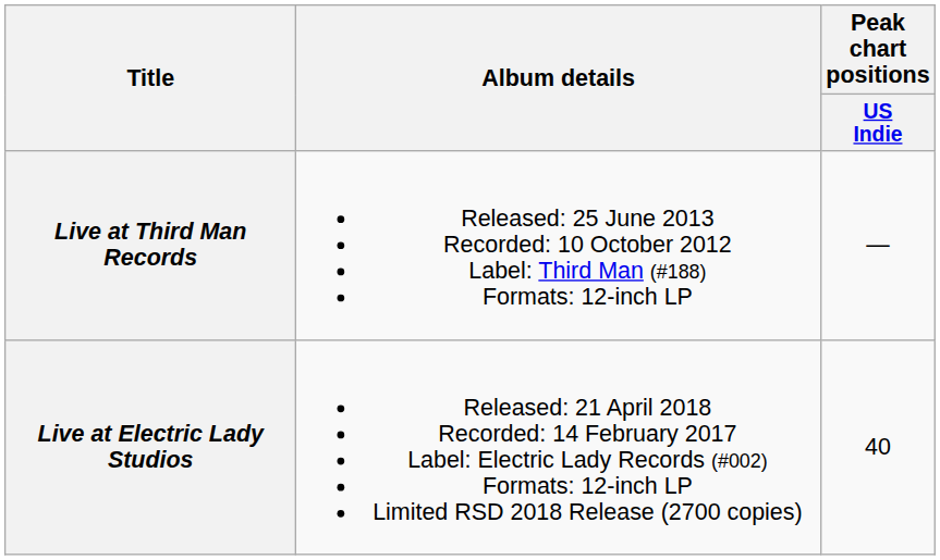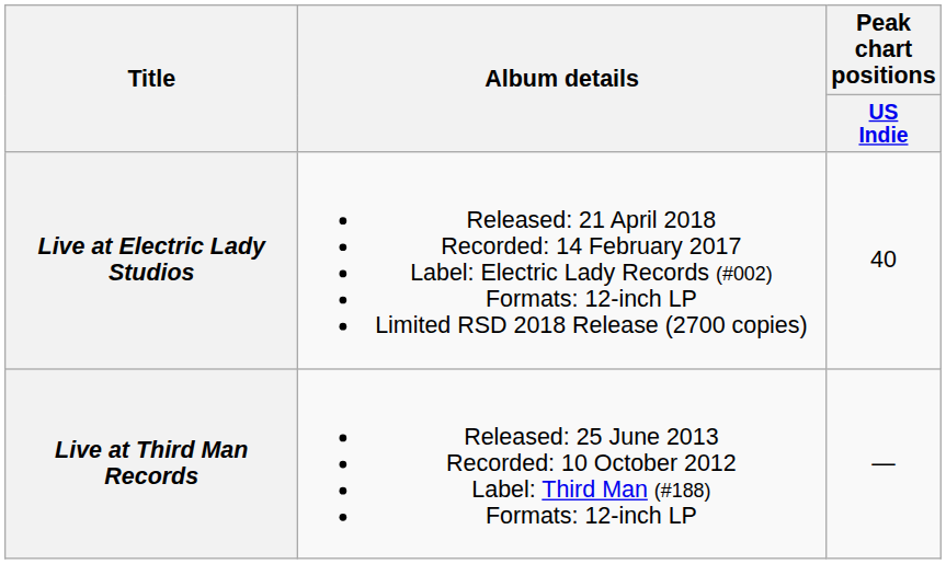rows swapped: Live at Third Man Records <-> Live at Electric Lady Studios
